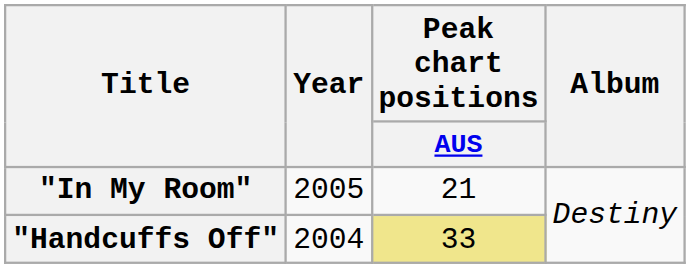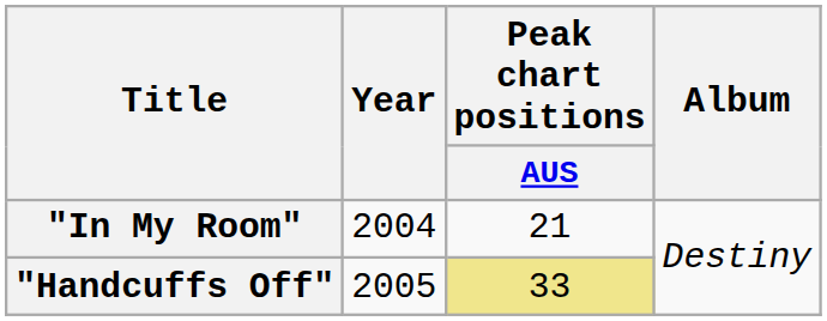"In My Room" | Year: 2005 -> 2004
"Handcuffs Off" | Year: 2004 -> 2005
